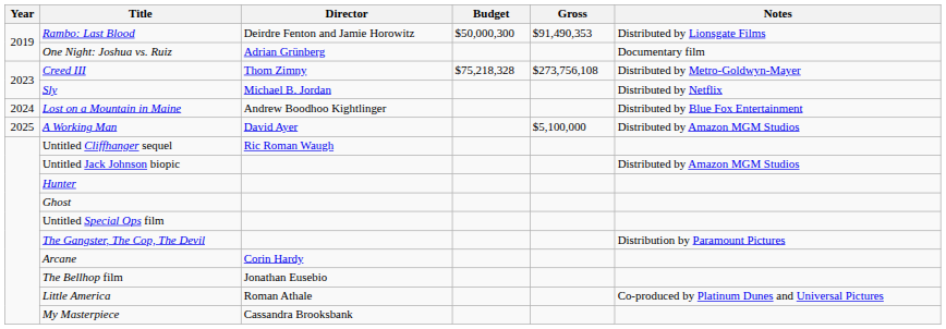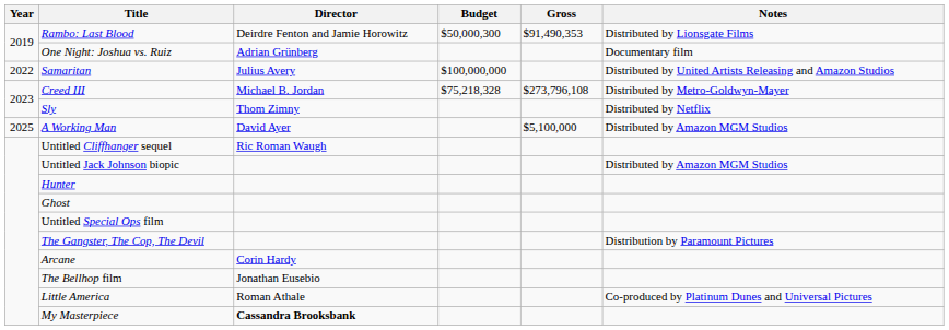+ row: 2022 | Samaritan | Julius Avery | $100,000,000 | Distributed by United Artists Releasing and Amazon Studios
Creed III | Director: Thom Zimny -> Michael B. Jordan
Creed III | Gross: $273,756,108 -> $273,796,108
Sly | Director: Michael B. Jordan -> Thom Zimny
- row: 2024 | Lost on a Mountain in Maine | Andrew Boodhoo Kightlinger | Distributed by Blue Fox Entertainment
My Masterpiece | Director: normal -> bold
